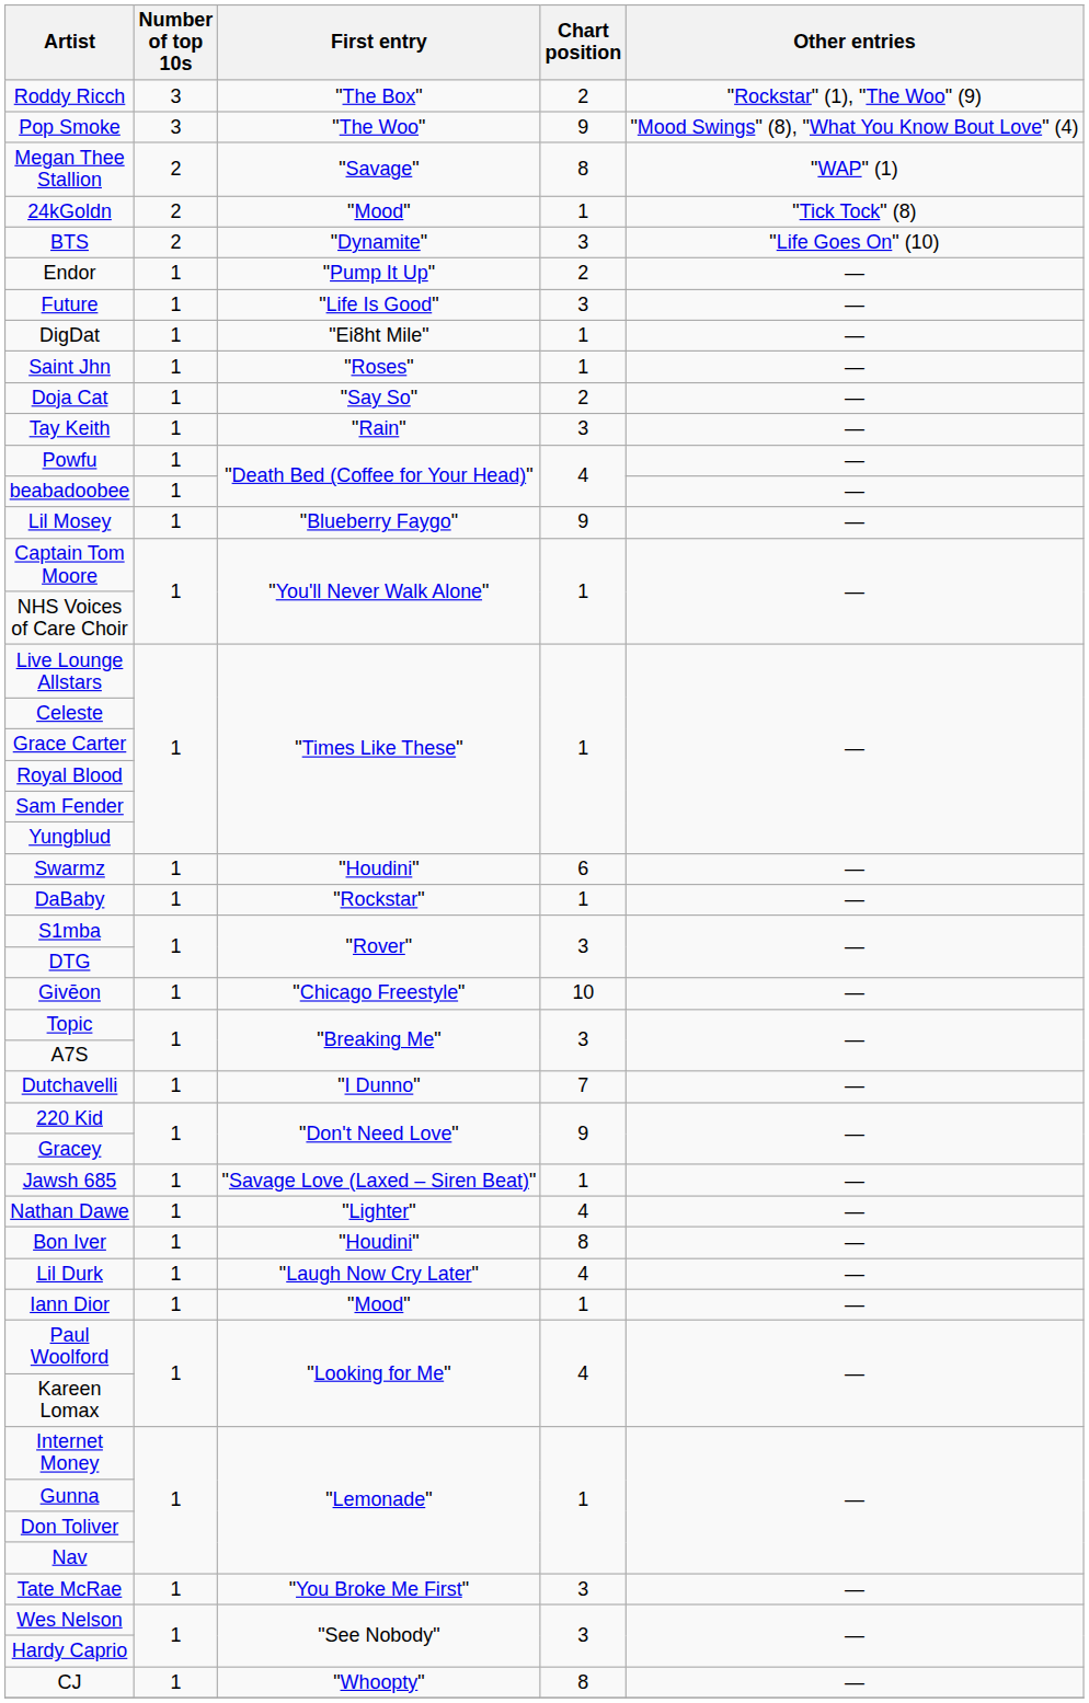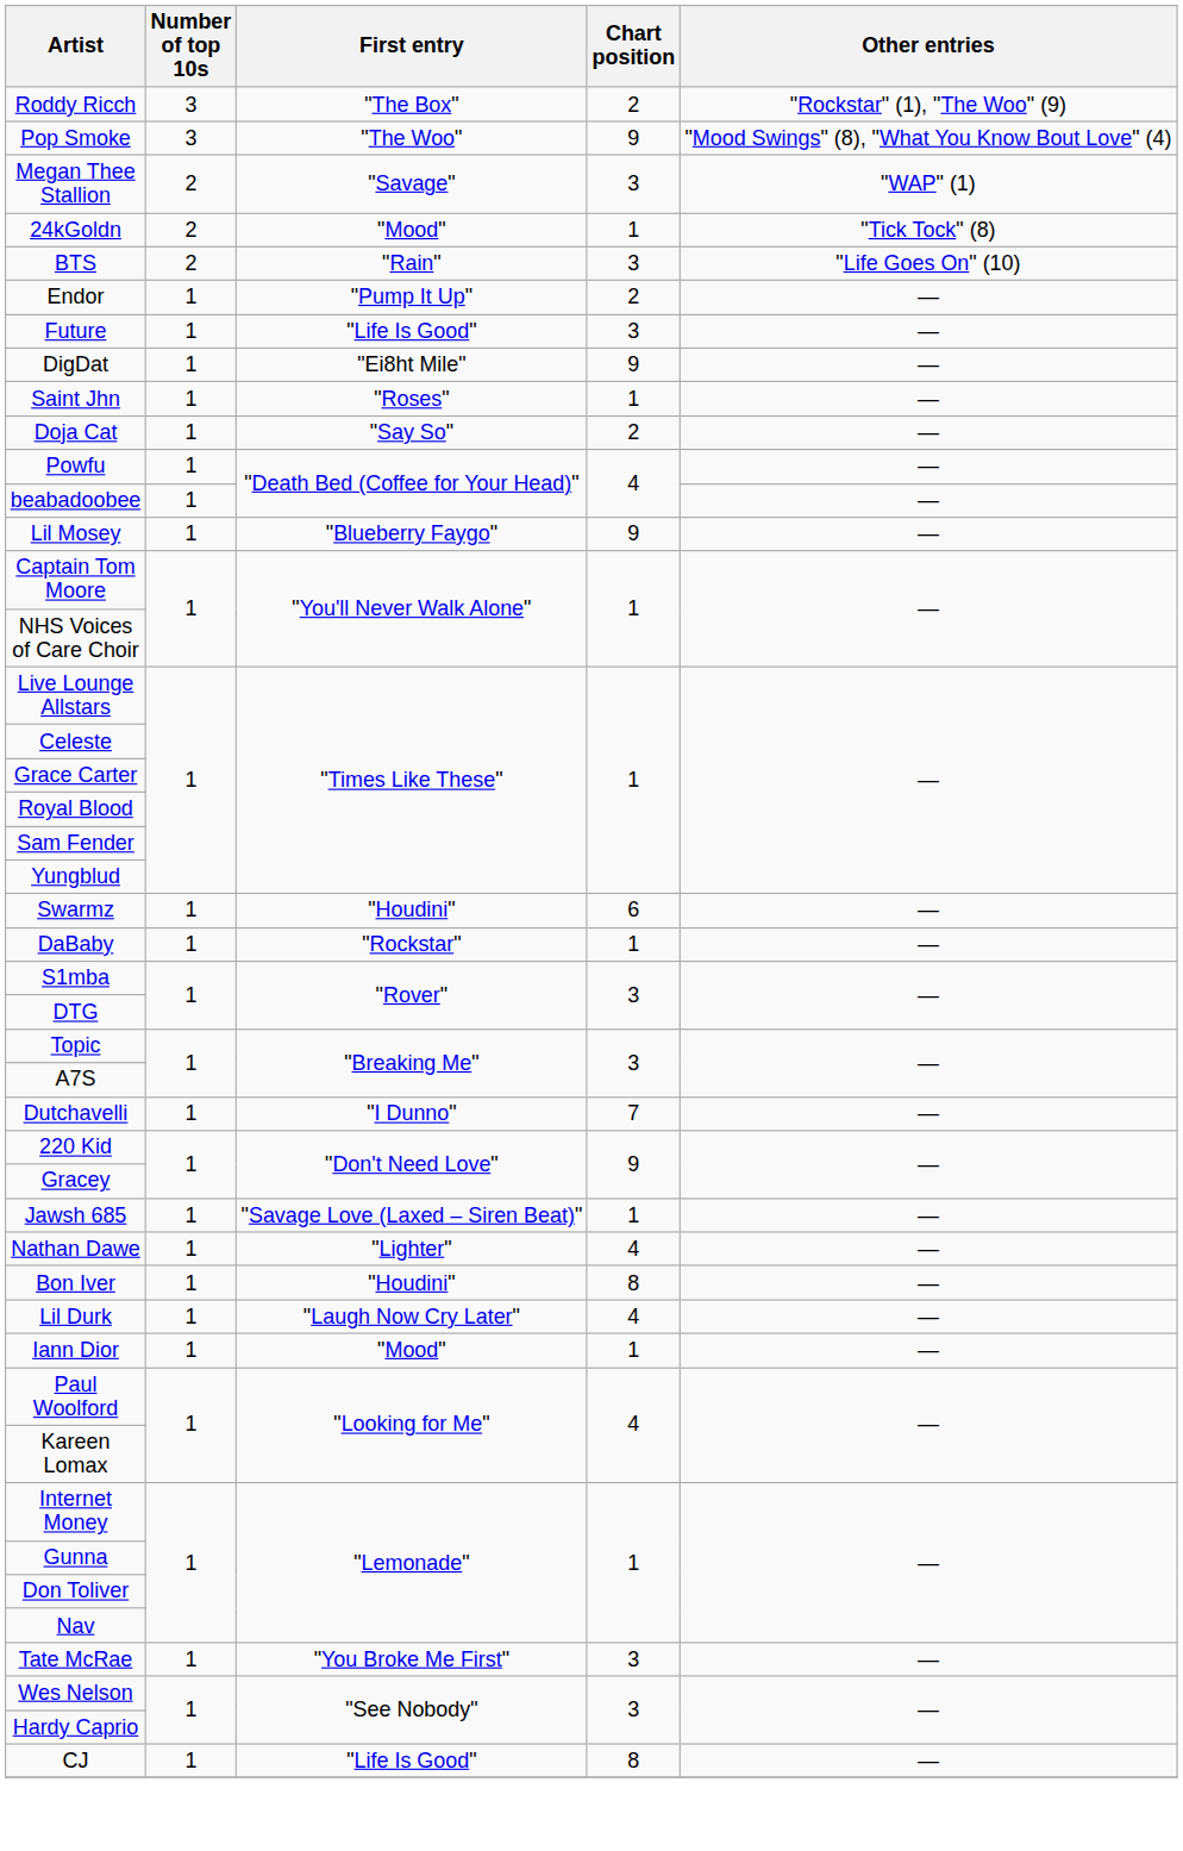Megan Thee Stallion | Chart position: 8 -> 3
BTS | First entry: "Dynamite" -> "Rain"
DigDat | Chart position: 1 -> 9
- row: Tay Keith | 1 | "Rain" | 3 | —
- row: Givēon | 1 | "Chicago Freestyle" | 10 | —
CJ | First entry: "Whoopty" -> "Life Is Good"
